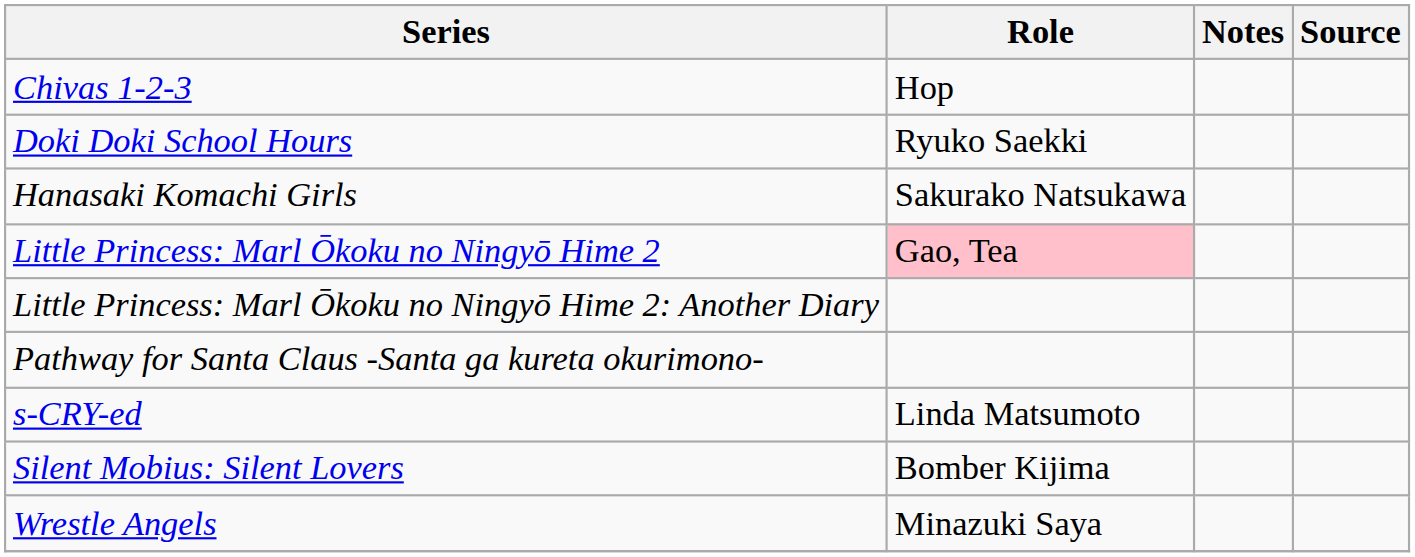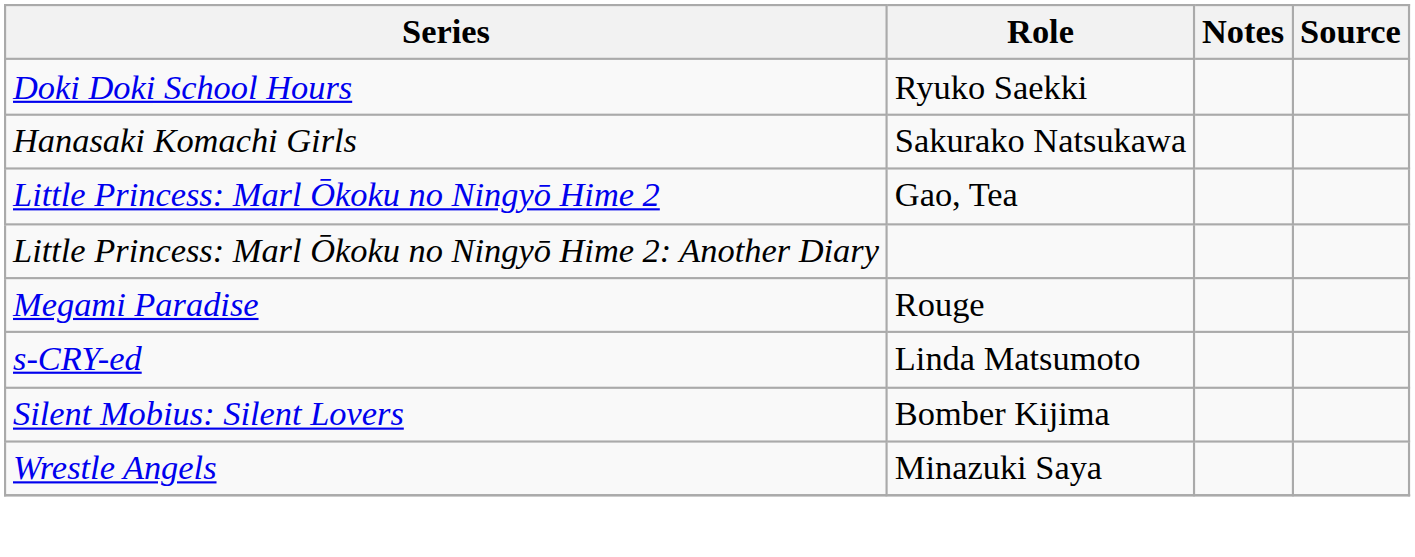- row: Chivas 1-2-3 | Hop
Little Princess: Marl Ōkoku no Ningyō Hime 2 | Role: pink background -> no background
+ row: Megami Paradise | Rouge
- row: Pathway for Santa Claus -Santa ga kureta okurimono-
